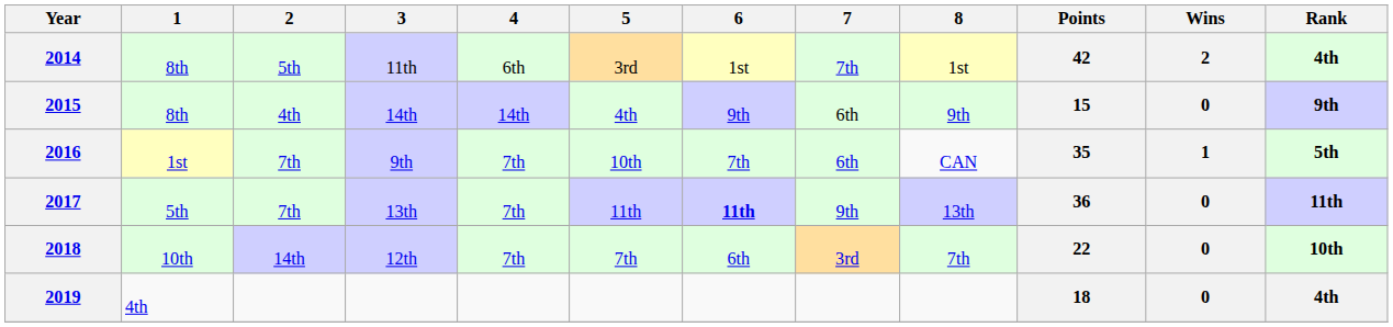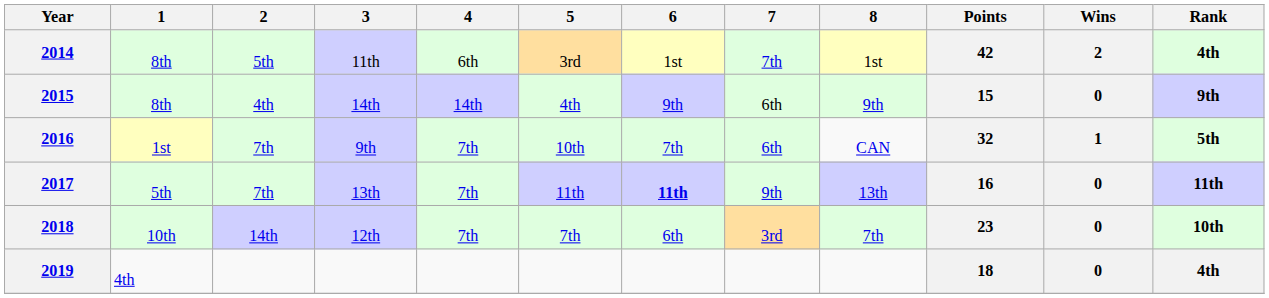2016 | Points: 35 -> 32
2017 | Points: 36 -> 16
2018 | Points: 22 -> 23
